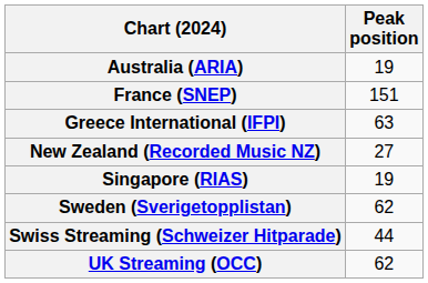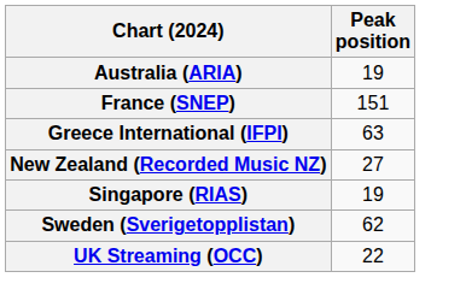- row: Swiss Streaming (Schweizer Hitparade) | 44
UK Streaming (OCC) | Peak position: 62 -> 22
